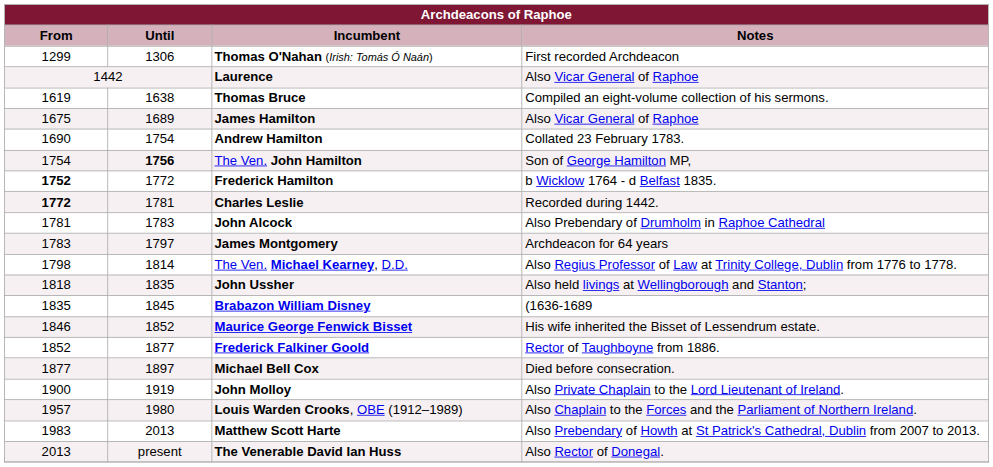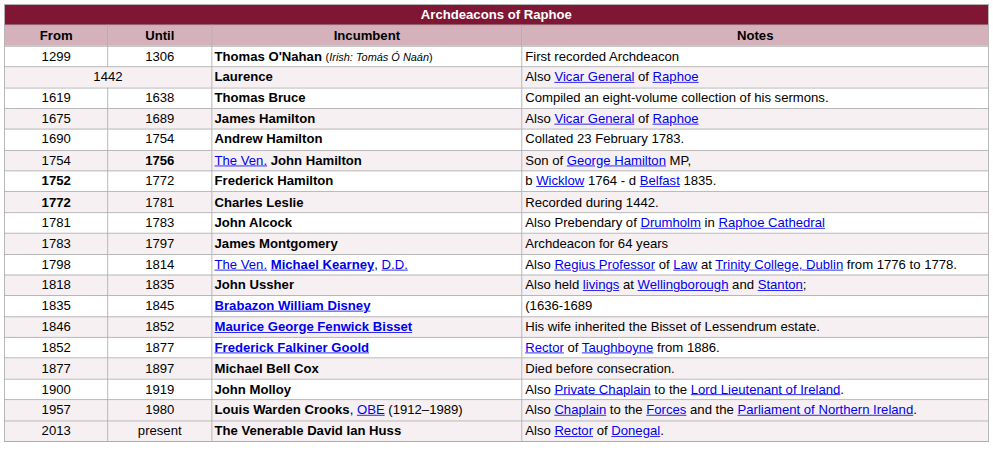- row: 1983 | 2013 | Matthew Scott Harte | Also Prebendary of Howth at St Patrick's Cathedral, Dublin from 2007 to 2013.
